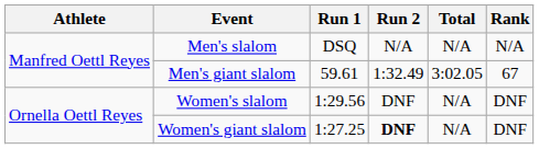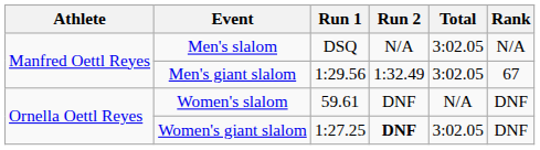Men's slalom | Total: N/A -> 3:02.05
Men's giant slalom | Run 1: 59.61 -> 1:29.56
Women's slalom | Run 1: 1:29.56 -> 59.61
Women's giant slalom | Total: N/A -> 3:02.05
